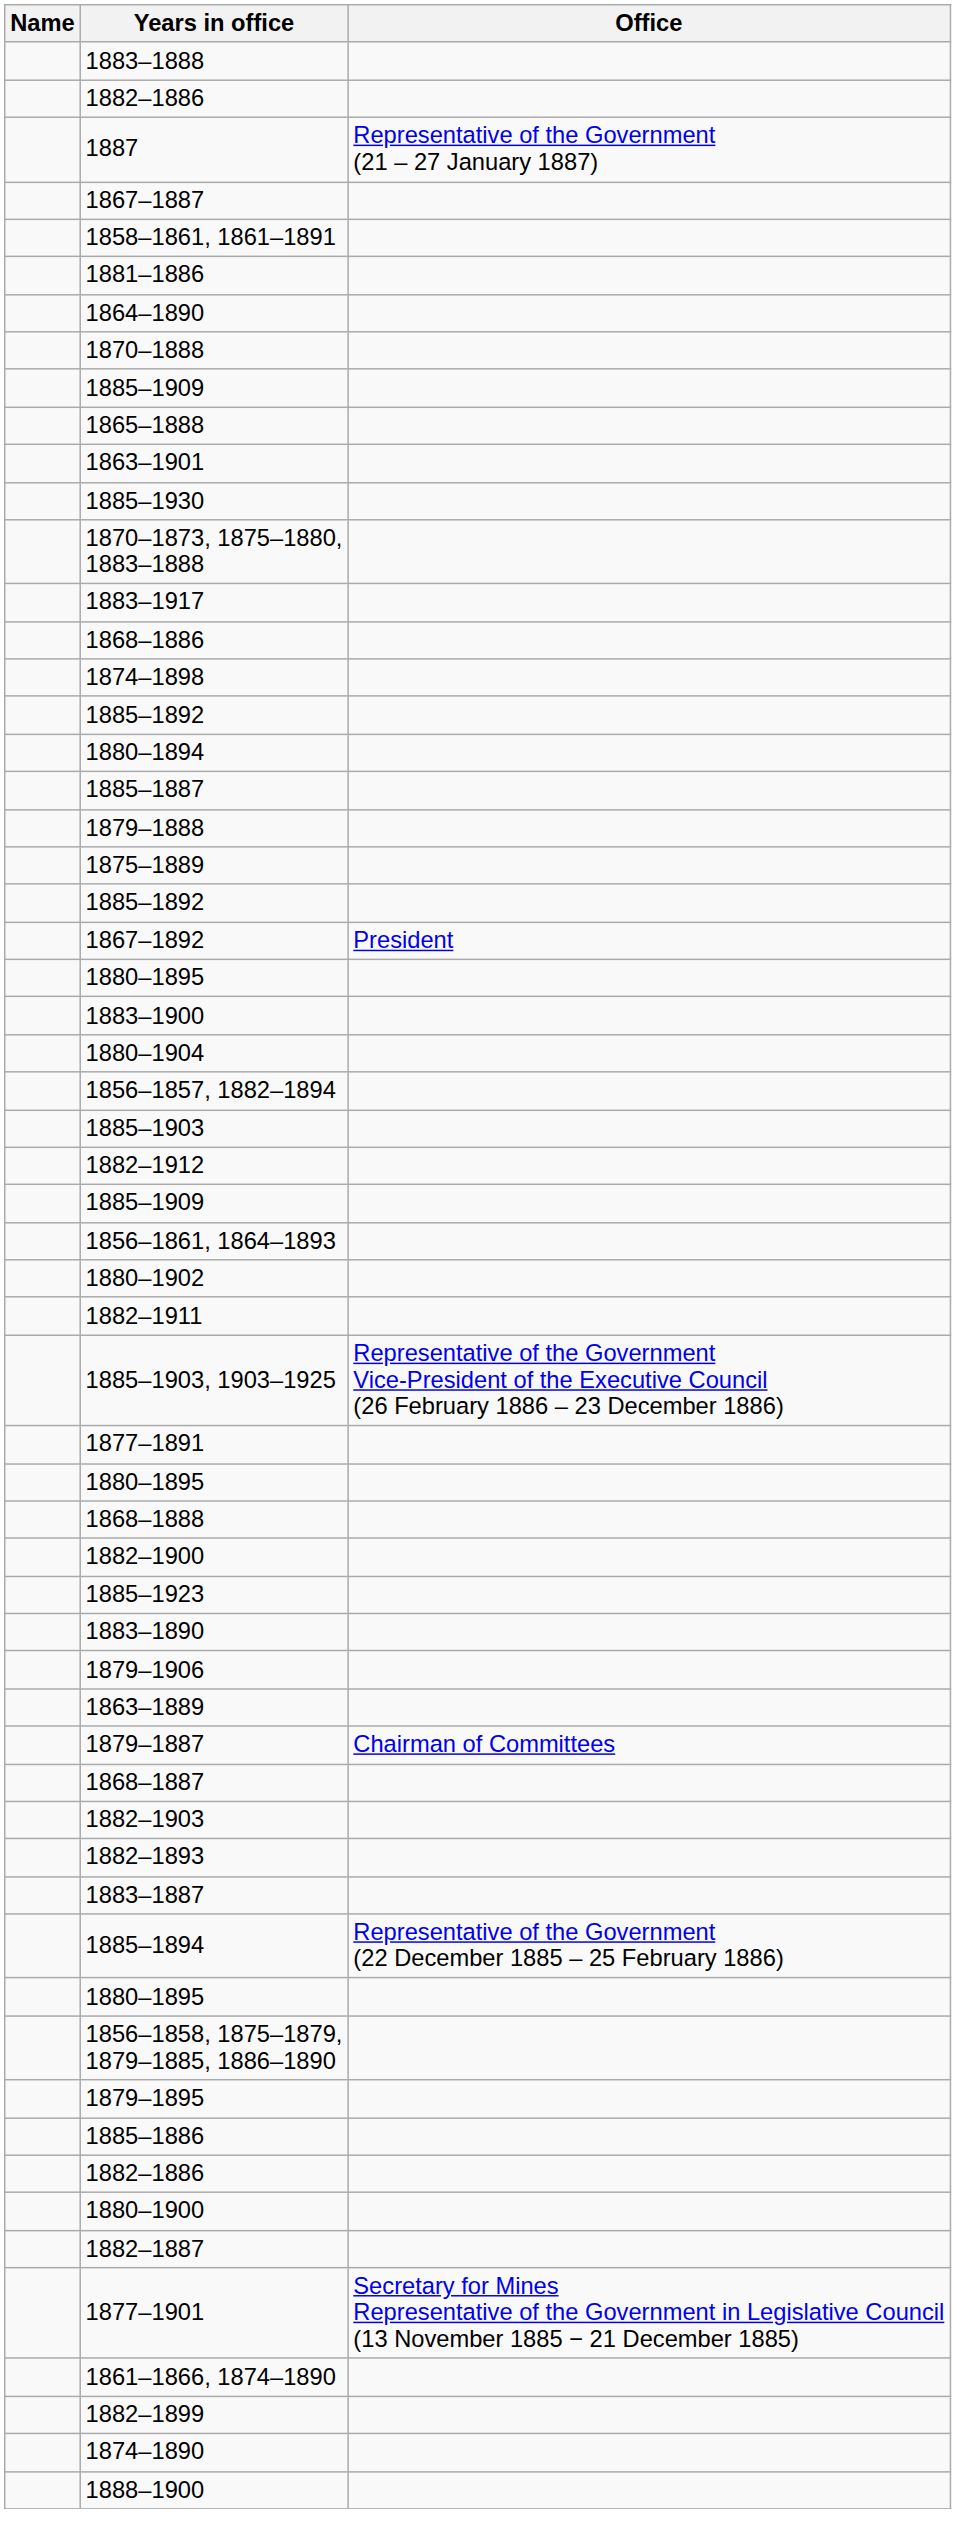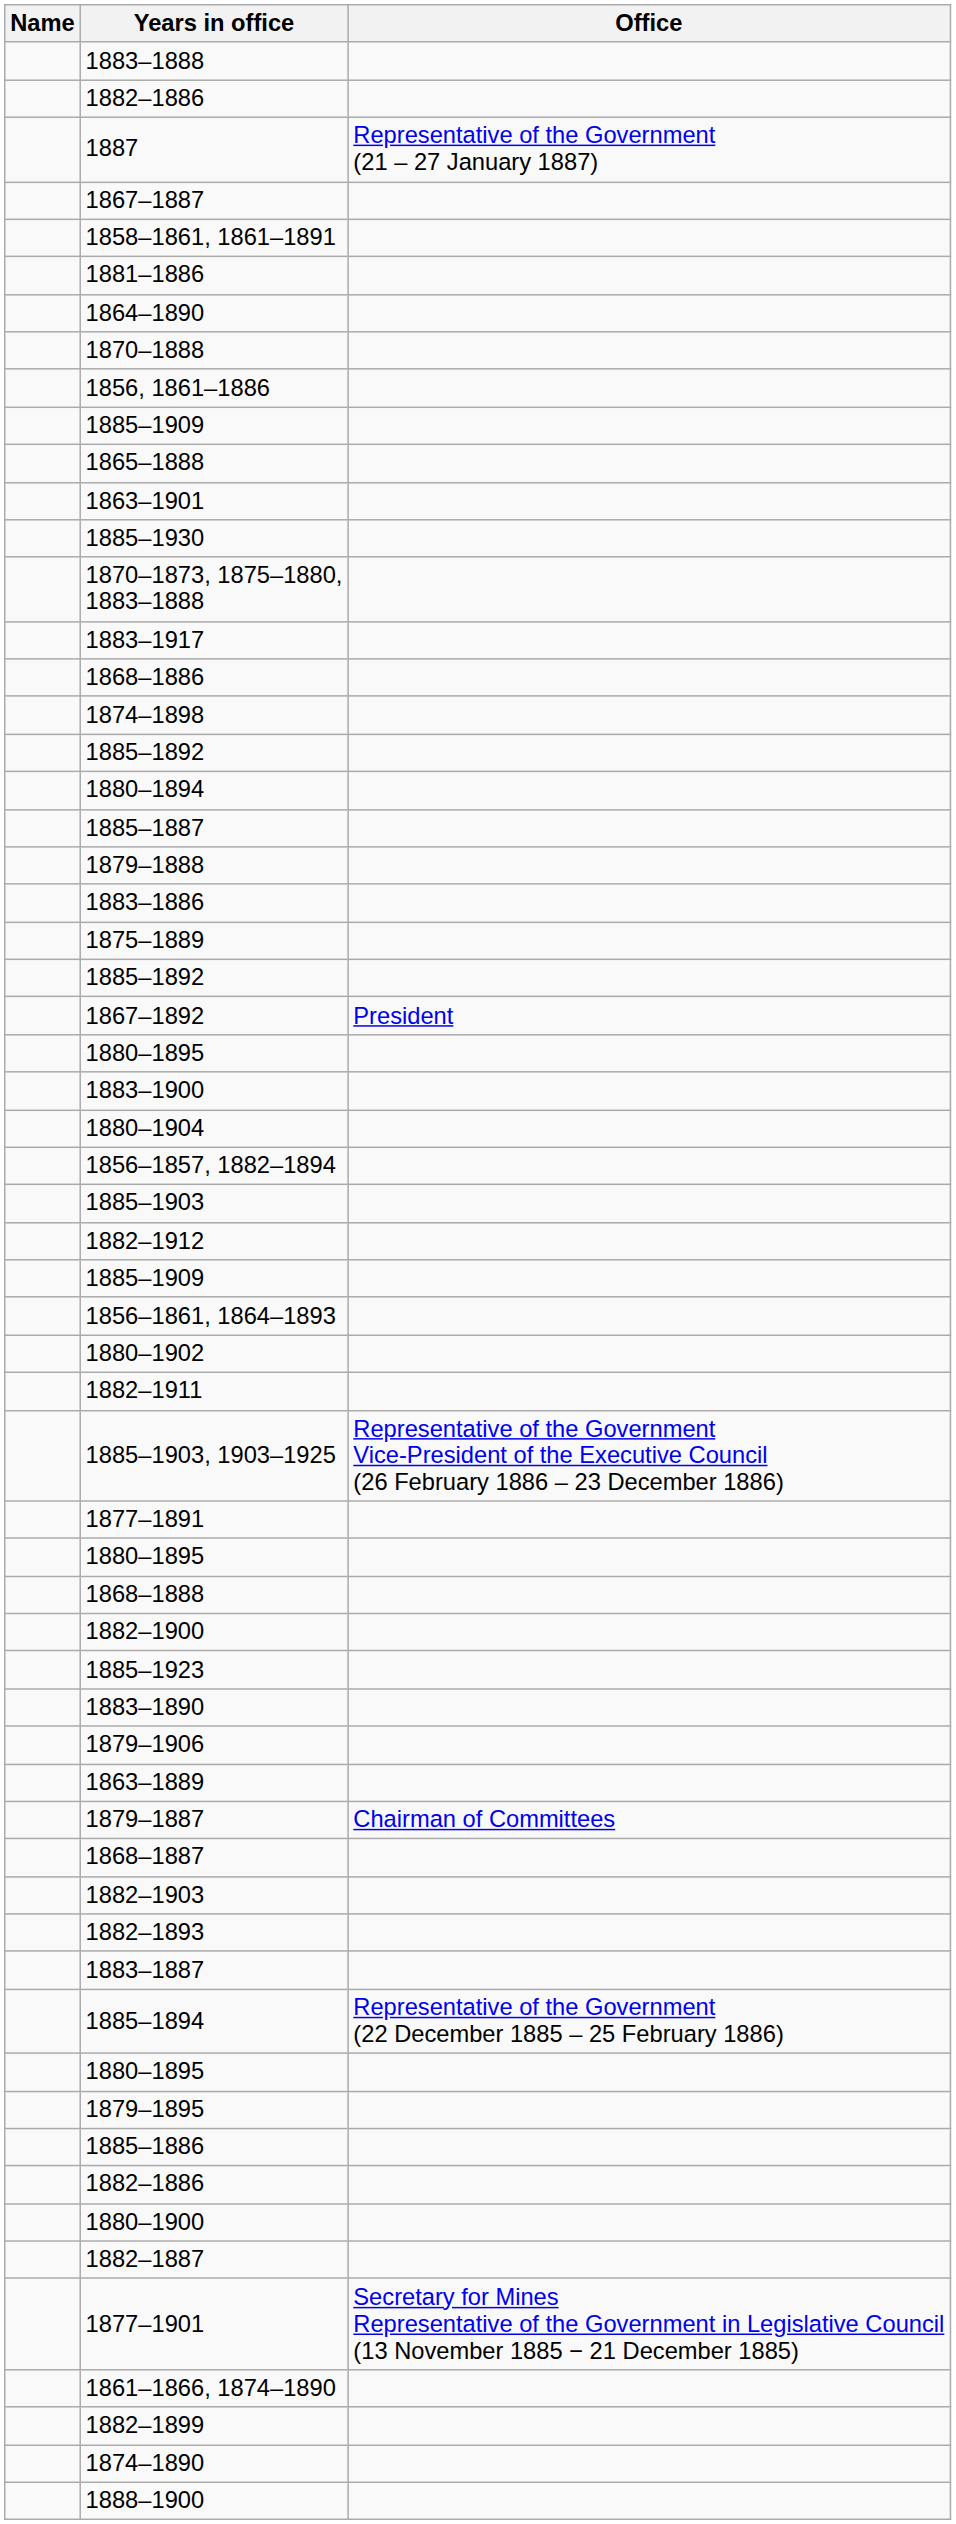+ row: 1856, 1861–1886
+ row: 1883–1886
- row: 1856–1858, 1875–1879, 1879–1885, 1886–1890
